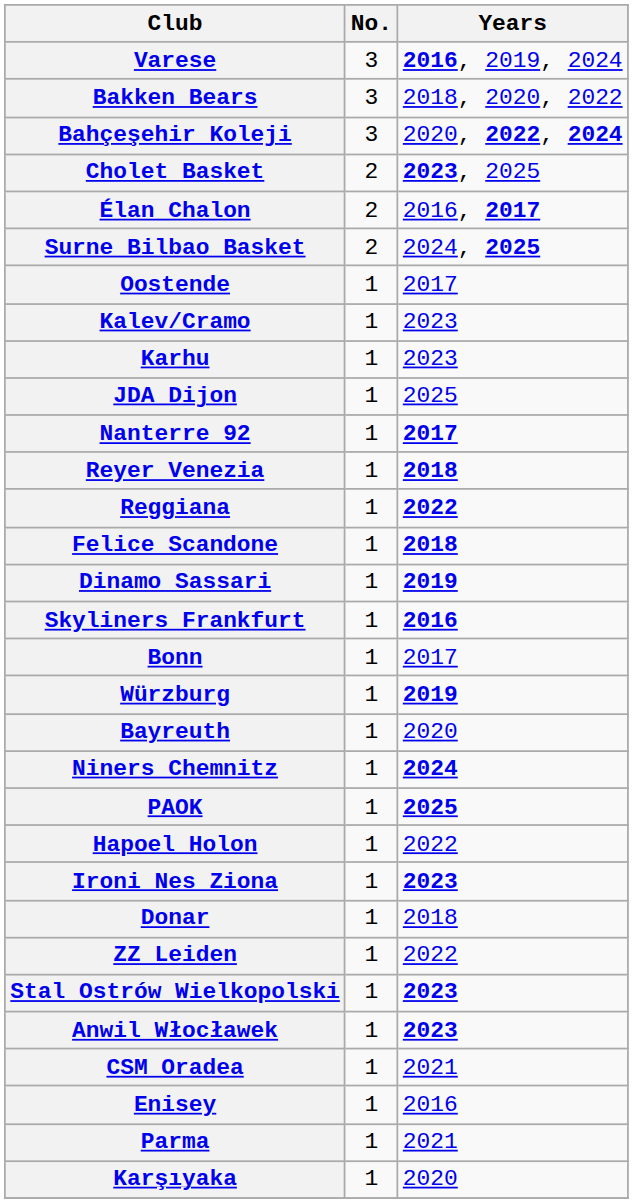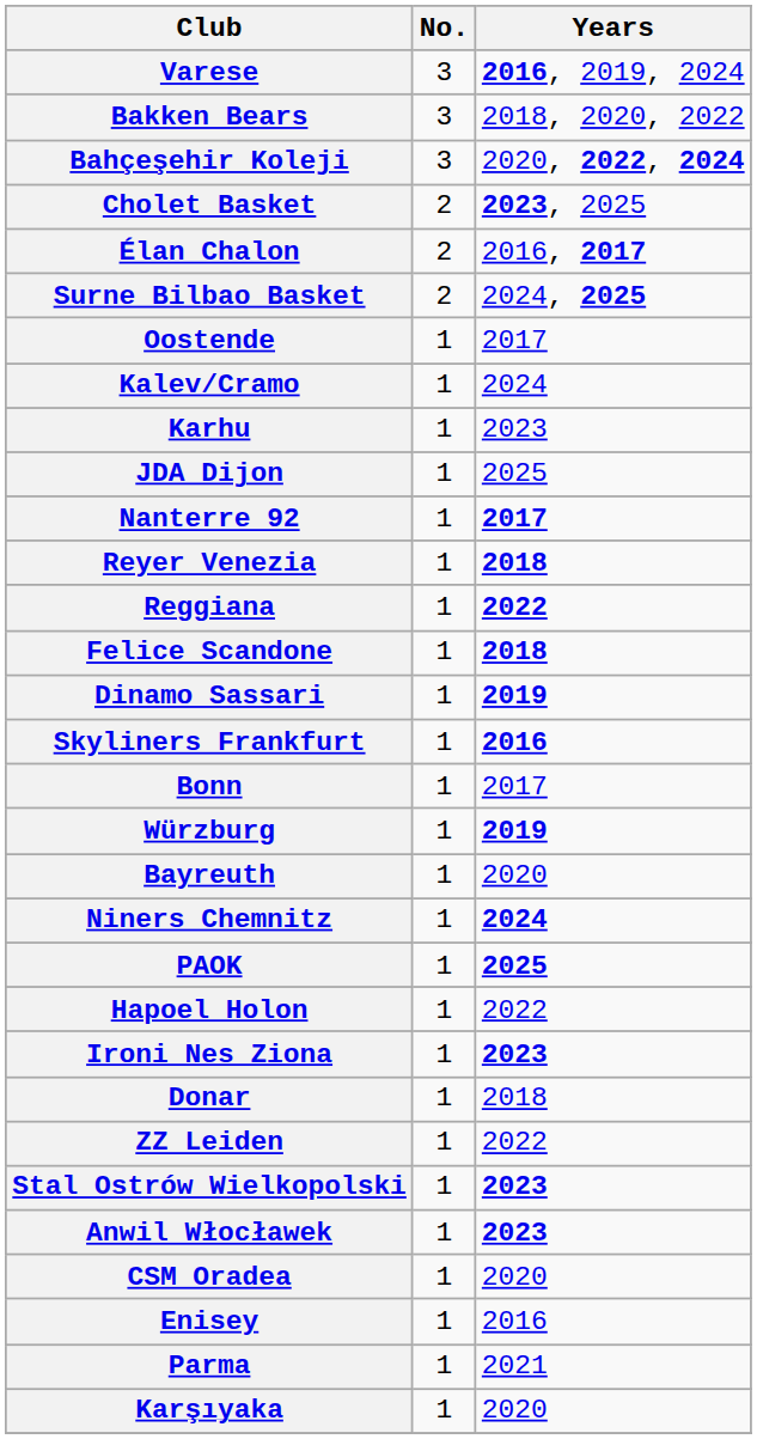Kalev/Cramo | Years: 2023 -> 2024
CSM Oradea | Years: 2021 -> 2020
